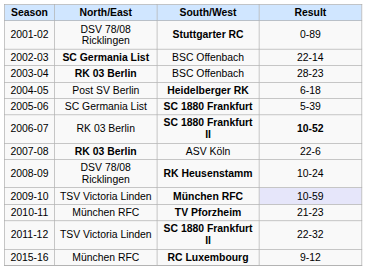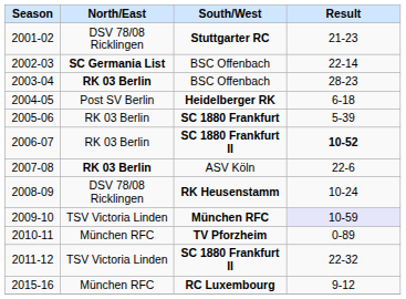2001-02 | Result: 0-89 -> 21-23
2005-06 | North/East: SC Germania List -> RK 03 Berlin
2010-11 | Result: 21-23 -> 0-89
